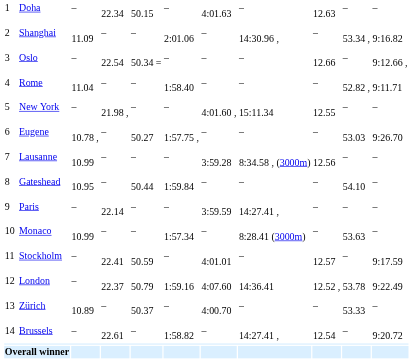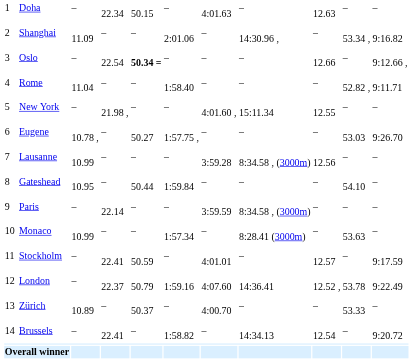Oslo | column 5: normal -> bold
Paris | column 8: 14:27.41 , -> 8:34.58 , (3000m)
Brussels | column 4: 22.61 -> 22.41
Brussels | column 8: 14:27.41 , -> 14:34.13
